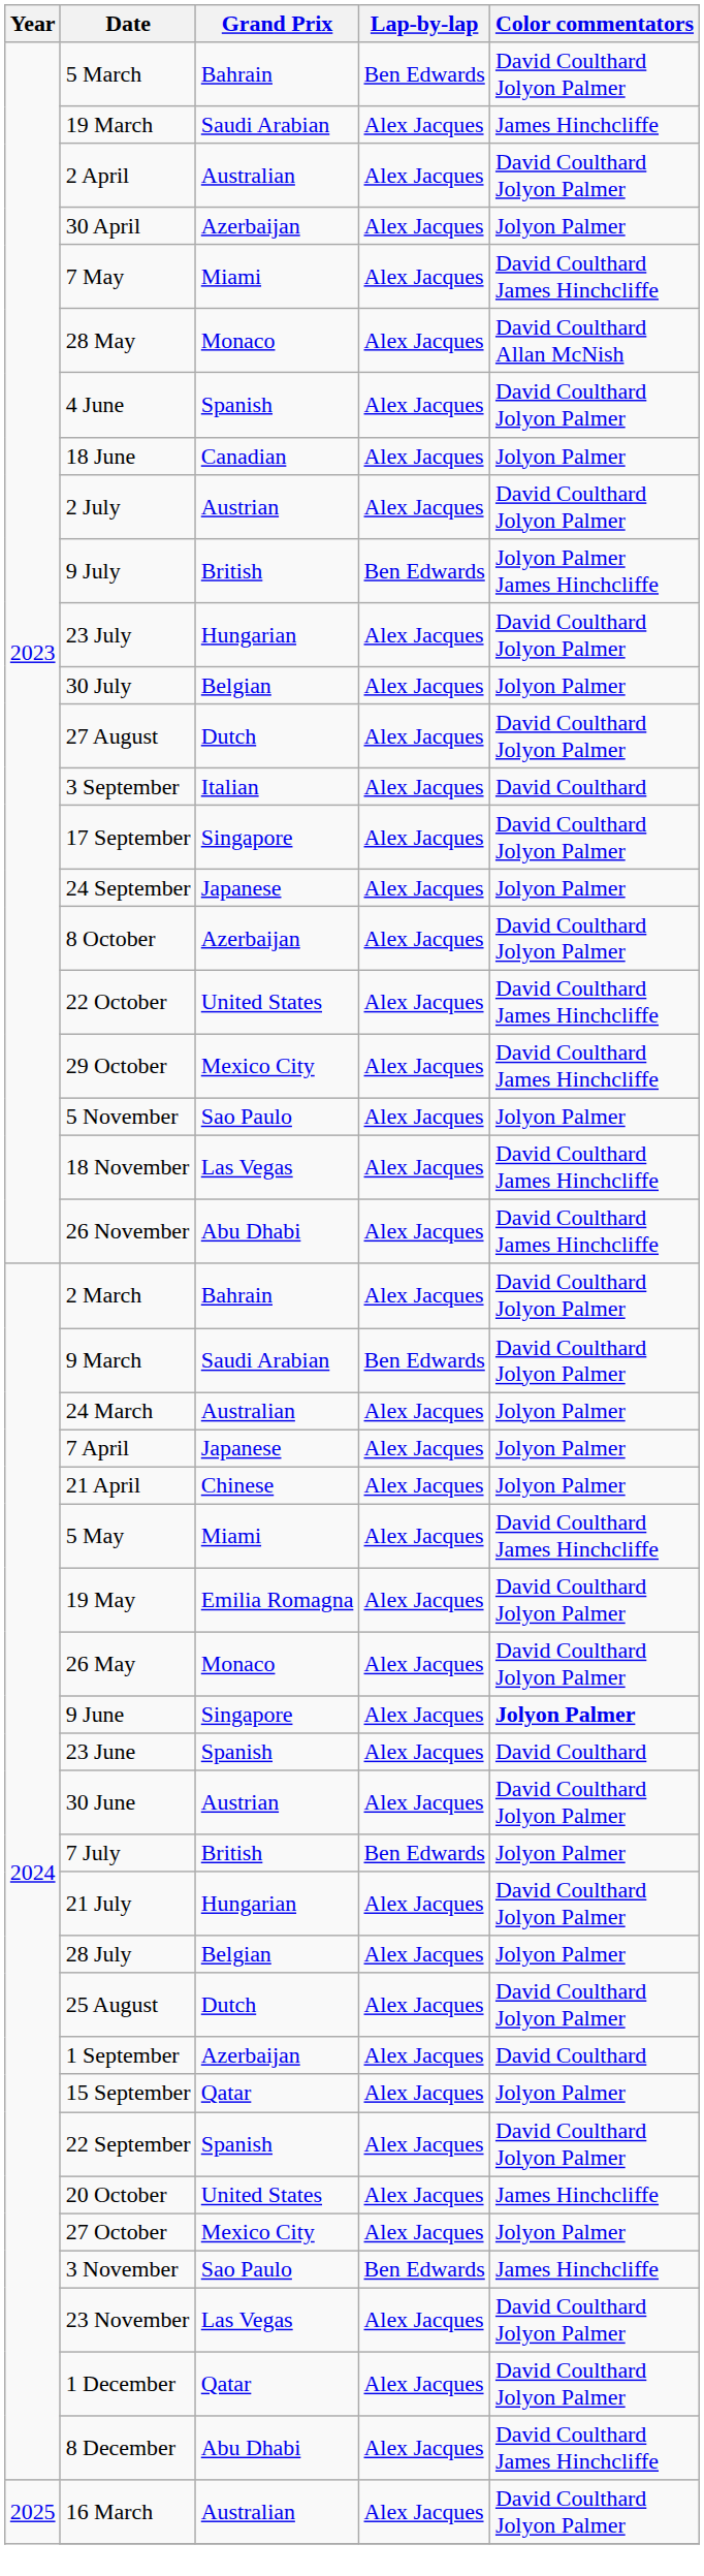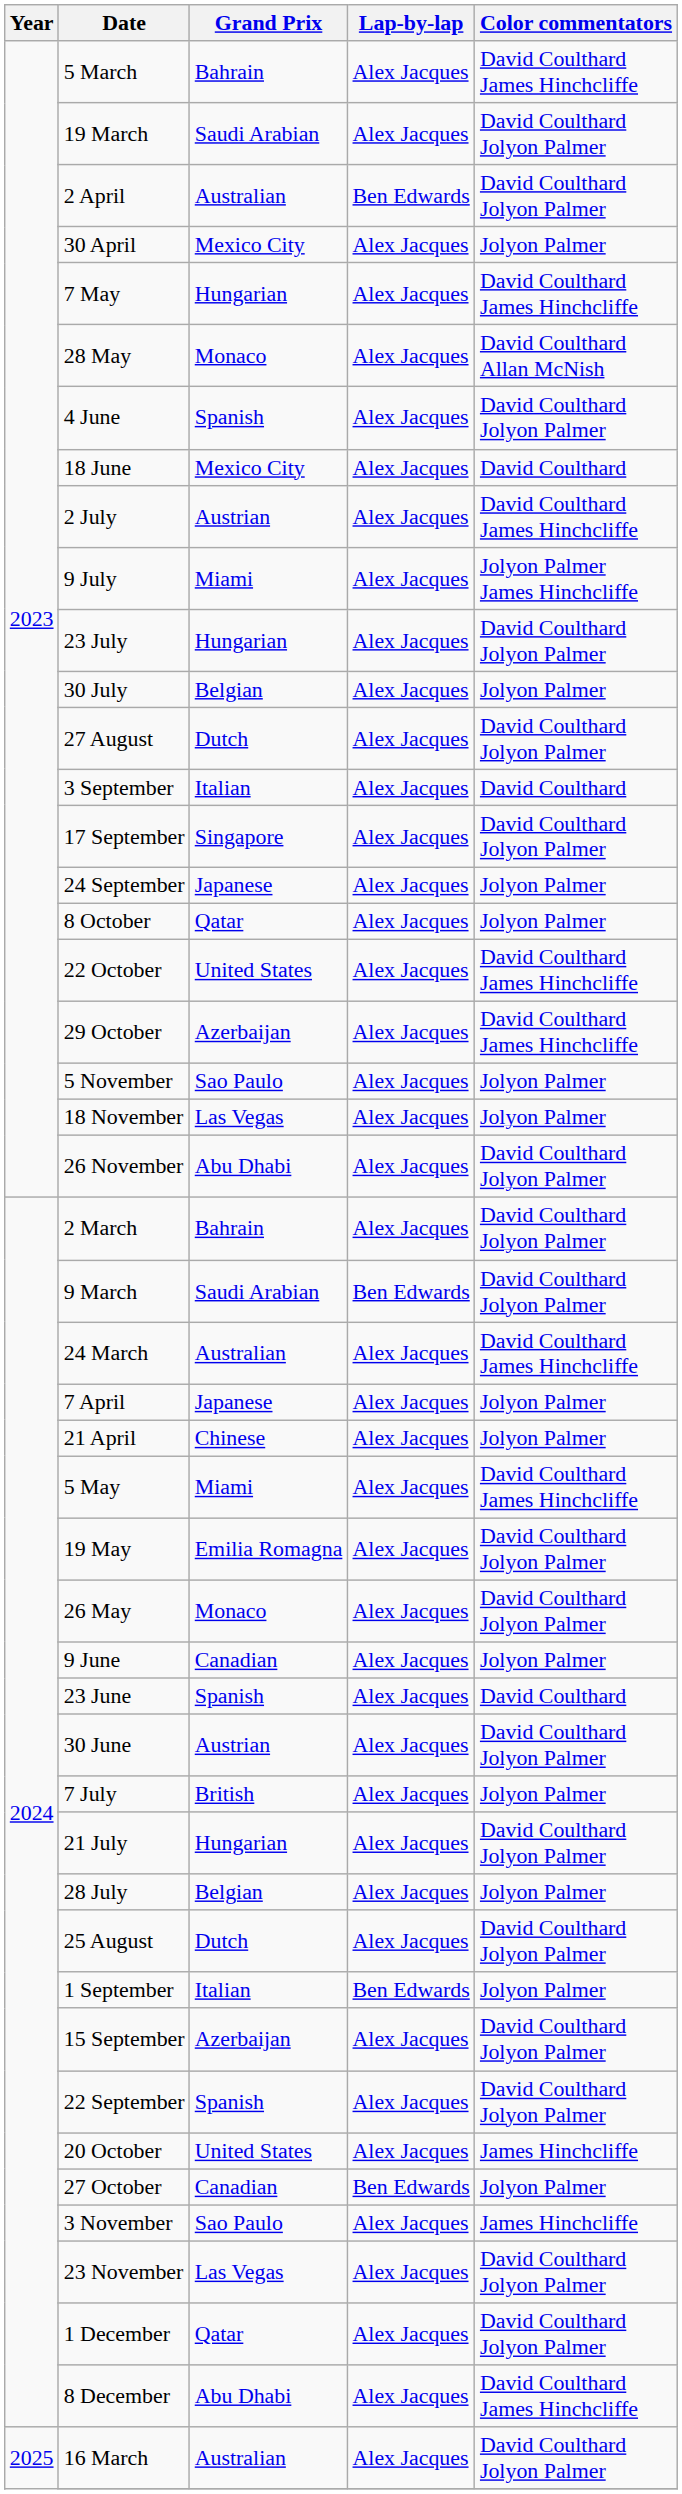5 March | Lap-by-lap: Ben Edwards -> Alex Jacques
5 March | Color commentators: David Coulthard Jolyon Palmer -> David Coulthard James Hinchcliffe
19 March | Color commentators: James Hinchcliffe -> David Coulthard Jolyon Palmer
2 April | Lap-by-lap: Alex Jacques -> Ben Edwards
30 April | Grand Prix: Azerbaijan -> Mexico City
7 May | Grand Prix: Miami -> Hungarian
18 June | Grand Prix: Canadian -> Mexico City
18 June | Color commentators: Jolyon Palmer -> David Coulthard
2 July | Color commentators: David Coulthard Jolyon Palmer -> David Coulthard James Hinchcliffe
9 July | Grand Prix: British -> Miami
9 July | Lap-by-lap: Ben Edwards -> Alex Jacques
8 October | Grand Prix: Azerbaijan -> Qatar
8 October | Color commentators: David Coulthard Jolyon Palmer -> Jolyon Palmer
29 October | Grand Prix: Mexico City -> Azerbaijan
18 November | Color commentators: David Coulthard James Hinchcliffe -> Jolyon Palmer
26 November | Color commentators: David Coulthard James Hinchcliffe -> David Coulthard Jolyon Palmer
24 March | Color commentators: Jolyon Palmer -> David Coulthard James Hinchcliffe
9 June | Grand Prix: Singapore -> Canadian
9 June | Color commentators: bold -> normal
7 July | Lap-by-lap: Ben Edwards -> Alex Jacques
1 September | Grand Prix: Azerbaijan -> Italian
1 September | Lap-by-lap: Alex Jacques -> Ben Edwards
1 September | Color commentators: David Coulthard -> Jolyon Palmer
15 September | Grand Prix: Qatar -> Azerbaijan
15 September | Color commentators: Jolyon Palmer -> David Coulthard Jolyon Palmer
27 October | Grand Prix: Mexico City -> Canadian
27 October | Lap-by-lap: Alex Jacques -> Ben Edwards
3 November | Lap-by-lap: Ben Edwards -> Alex Jacques
